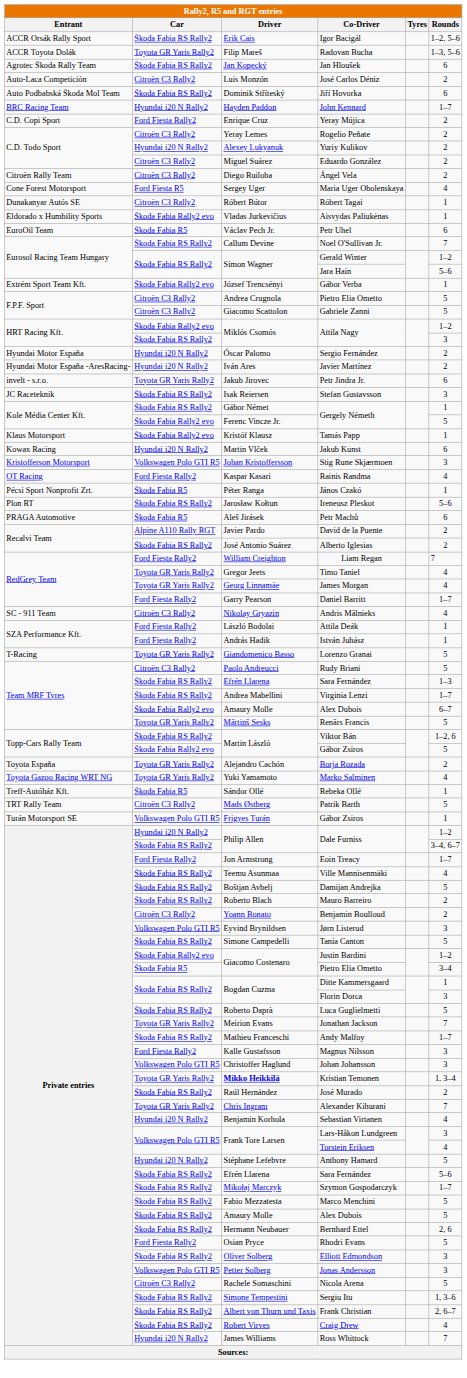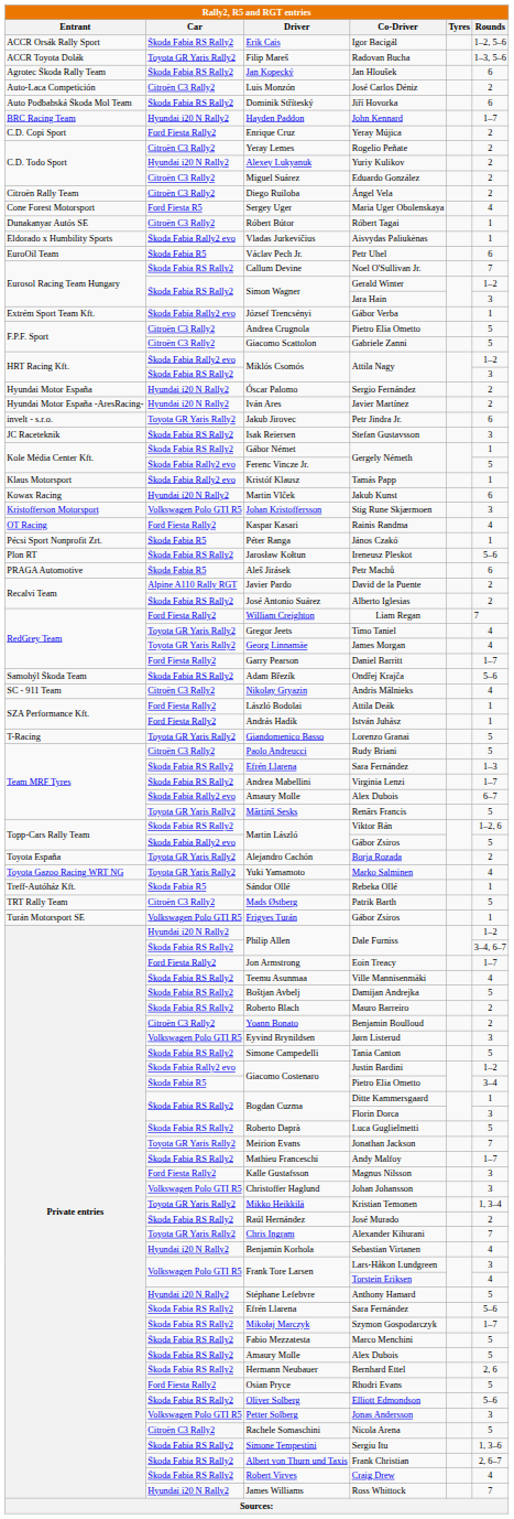Jara Hain | Rounds: 5–6 -> 3
+ row: Samohýl Škoda Team | Škoda Fabia RS Rally2 | Adam Březík | Ondřej Krajča | 5–6
Kristian Temonen | Driver: bold -> normal
Elliott Edmondson | Rounds: 3 -> 5–6
